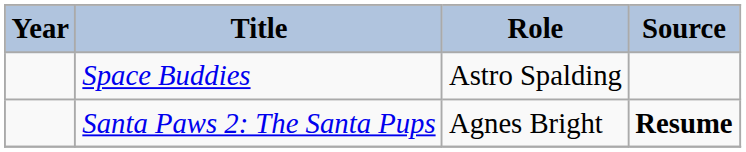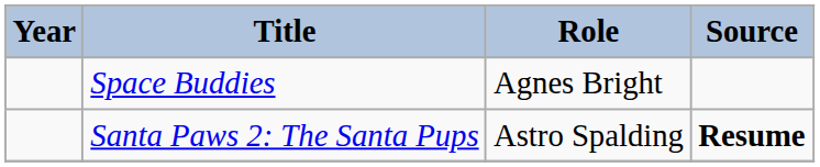Space Buddies | Role: Astro Spalding -> Agnes Bright
Santa Paws 2: The Santa Pups | Role: Agnes Bright -> Astro Spalding
